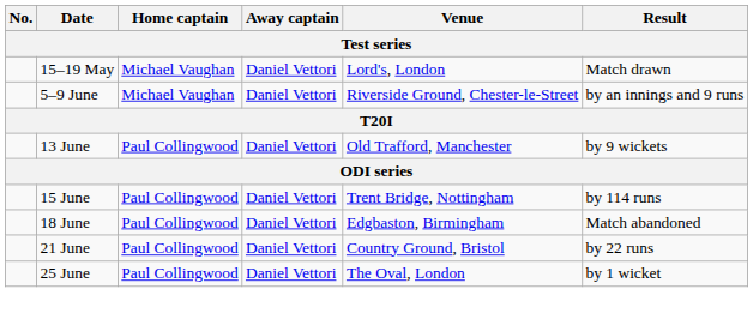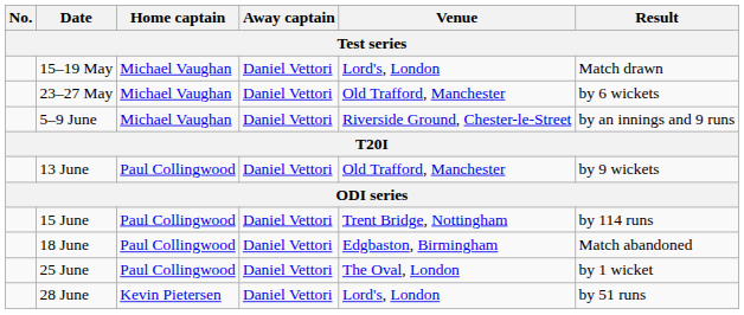+ row: 23–27 May | Michael Vaughan | Daniel Vettori | Old Trafford, Manchester | by 6 wickets
- row: 21 June | Paul Collingwood | Daniel Vettori | Country Ground, Bristol | by 22 runs
+ row: 28 June | Kevin Pietersen | Daniel Vettori | Lord's, London | by 51 runs
